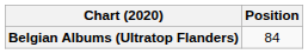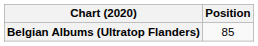Belgian Albums (Ultratop Flanders) | Position: 84 -> 85
